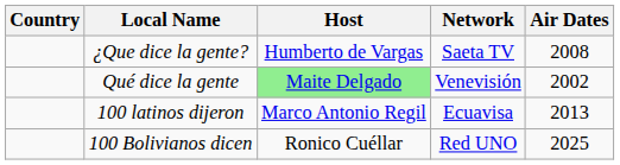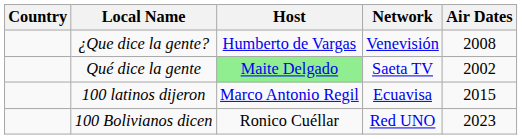¿Que dice la gente? | Network: Saeta TV -> Venevisión
Qué dice la gente | Network: Venevisión -> Saeta TV
100 latinos dijeron | Air Dates: 2013 -> 2015
100 Bolivianos dicen | Air Dates: 2025 -> 2023
